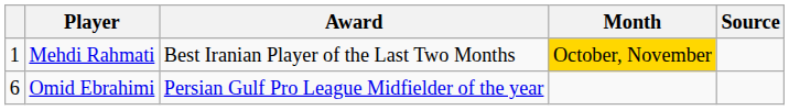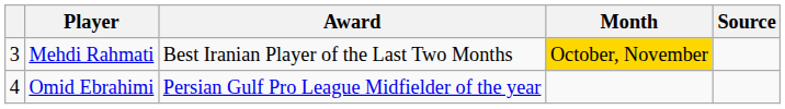Mehdi Rahmati | column 1: 1 -> 3
Omid Ebrahimi | column 1: 6 -> 4
